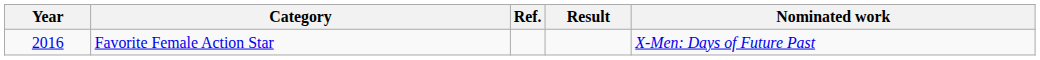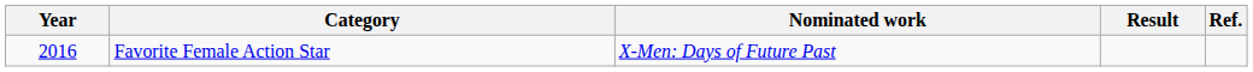columns swapped: Nominated work <-> Ref.
